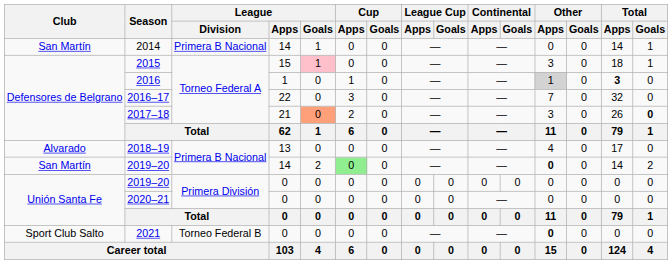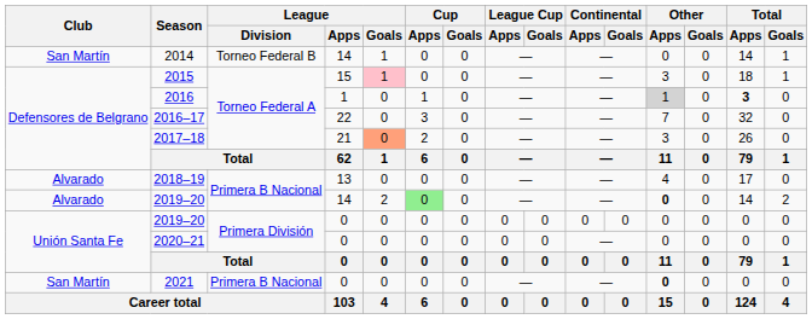2014 | League / Division: Primera B Nacional -> Torneo Federal B
2017–18 | Total / Goals: bold -> normal
2019–20 / 14 | Club: San Martín -> Alvarado
2021 | Club: Sport Club Salto -> San Martín
2021 | League / Division: Torneo Federal B -> Primera B Nacional
